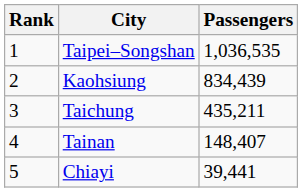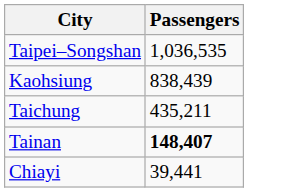- column: Rank | 1 | 2 | 3 | 4 | 5
Kaohsiung | Passengers: 834,439 -> 838,439
Tainan | Passengers: normal -> bold
